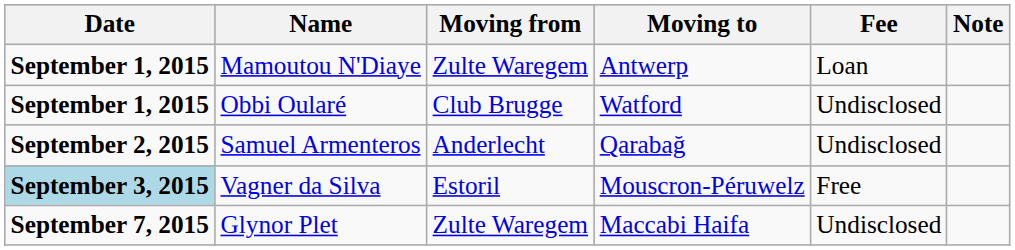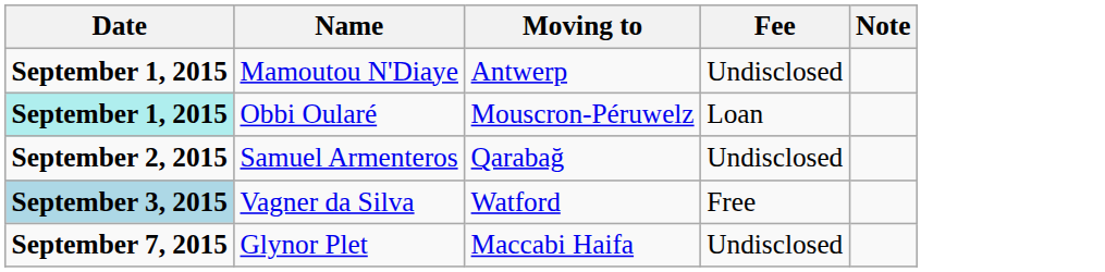- column: Moving from | Zulte Waregem | Club Brugge | Anderlecht | Estoril | Zulte Waregem
Mamoutou N'Diaye | Fee: Loan -> Undisclosed
Obbi Oularé | Date: no background -> paleturquoise background
Obbi Oularé | Moving to: Watford -> Mouscron-Péruwelz
Obbi Oularé | Fee: Undisclosed -> Loan
Vagner da Silva | Moving to: Mouscron-Péruwelz -> Watford
